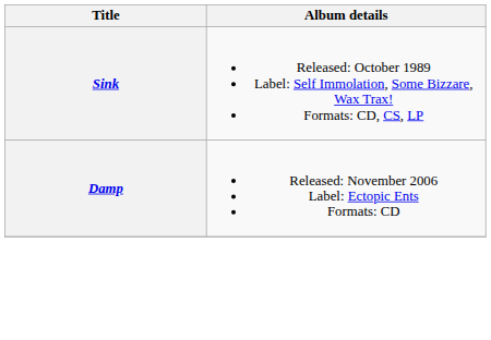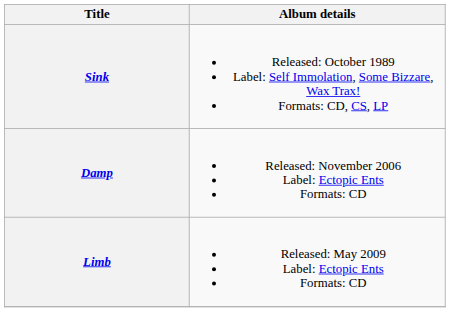+ row: Limb | Released: May 2009 Label: Ectopic Ents Formats: CD
